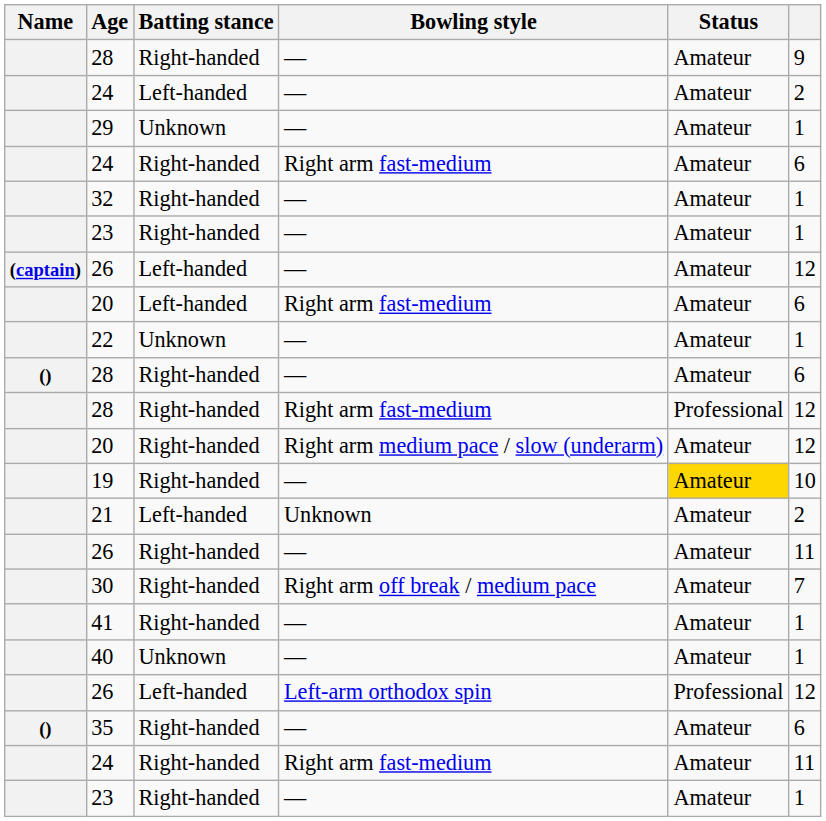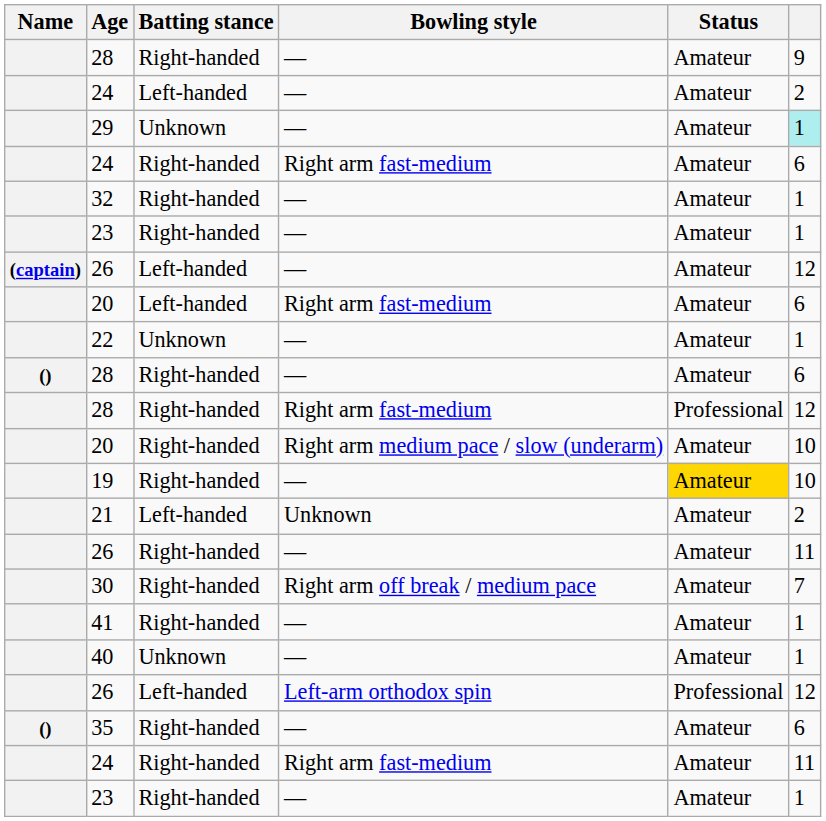29 | column 6: no background -> paleturquoise background
20 / Right arm medium pace / slow (underarm) | column 6: 12 -> 10
